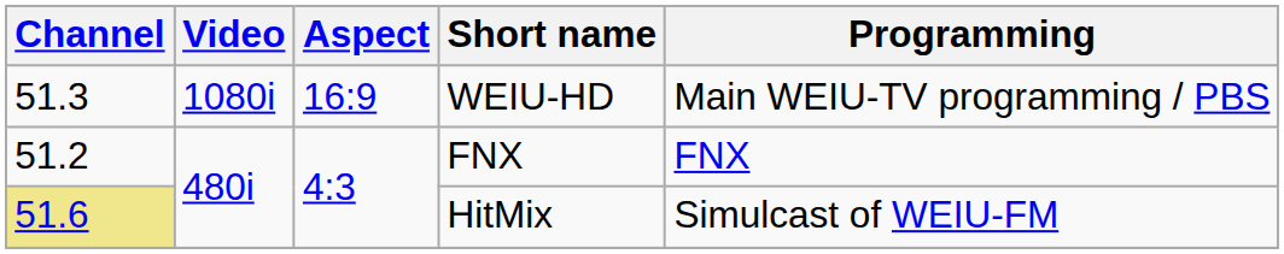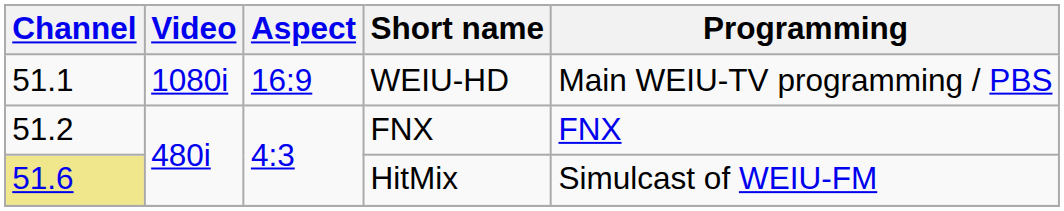WEIU-HD | Channel: 51.3 -> 51.1
